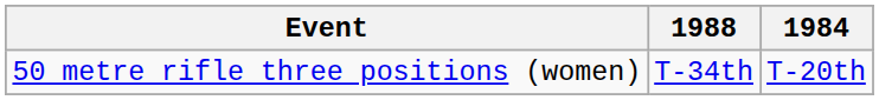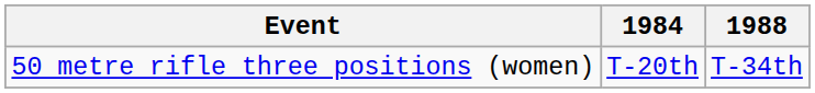columns swapped: 1984 <-> 1988
